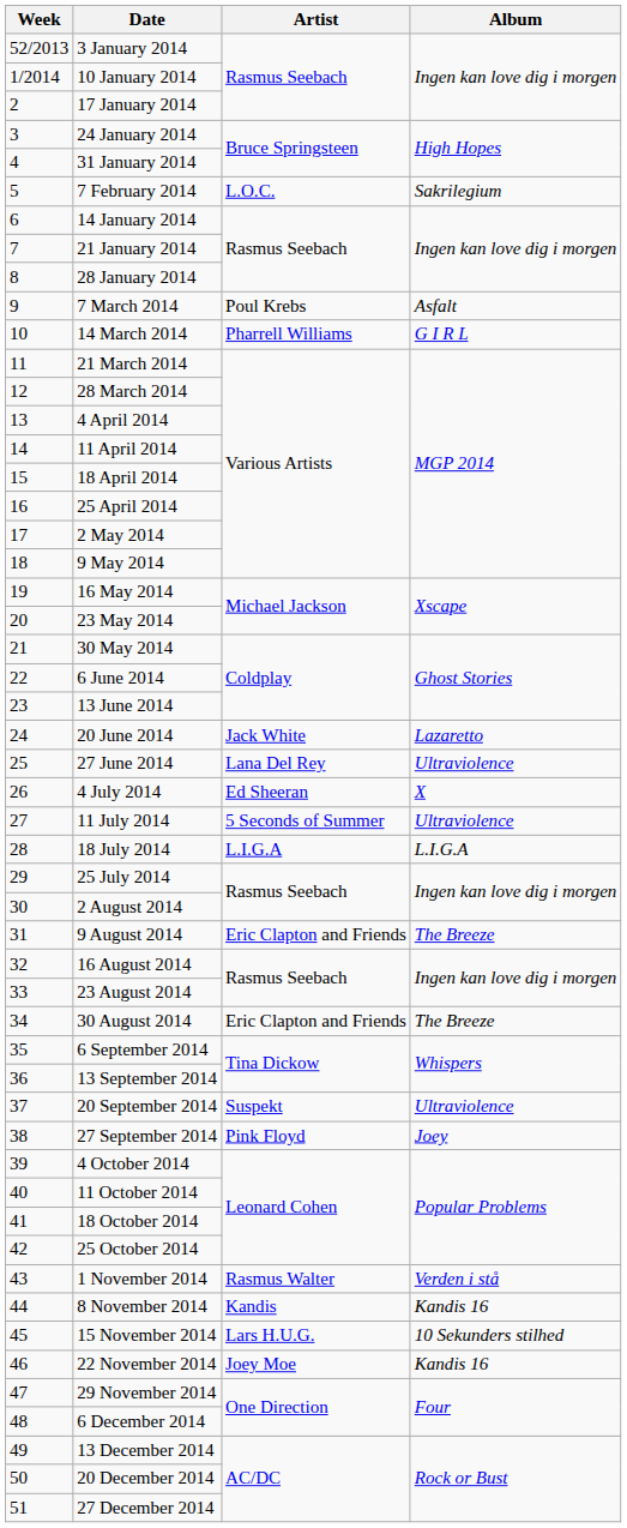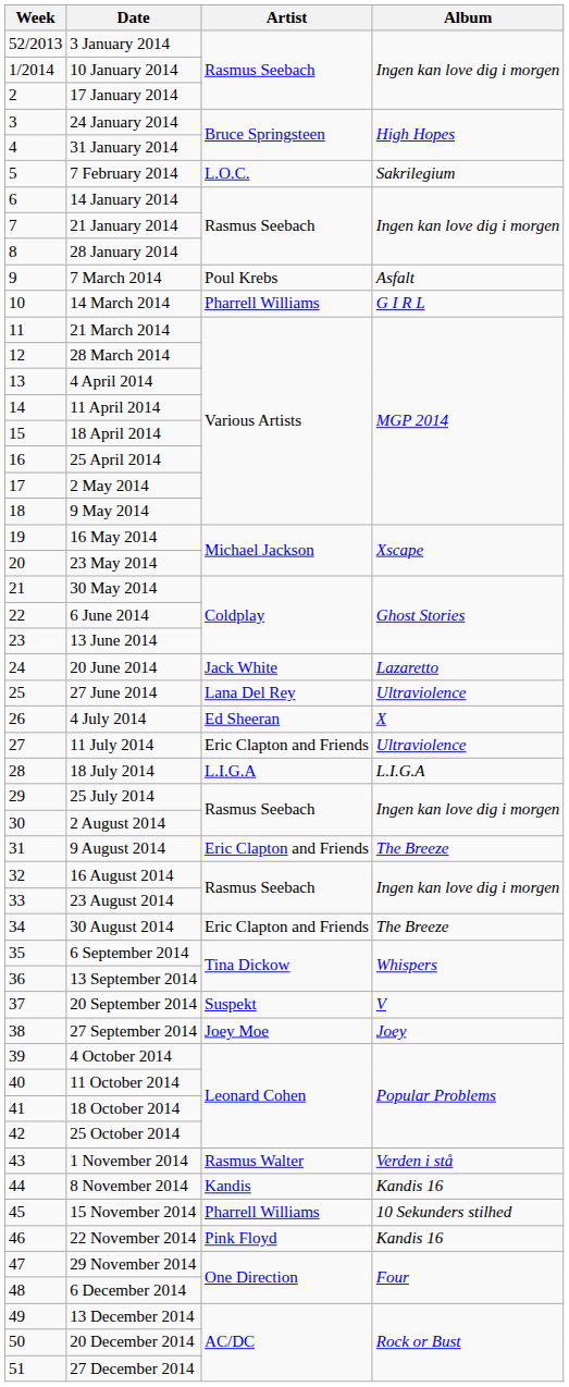11 July 2014 | Artist: 5 Seconds of Summer -> Eric Clapton and Friends
20 September 2014 | Album: Ultraviolence -> V
27 September 2014 | Artist: Pink Floyd -> Joey Moe
15 November 2014 | Artist: Lars H.U.G. -> Pharrell Williams
22 November 2014 | Artist: Joey Moe -> Pink Floyd
